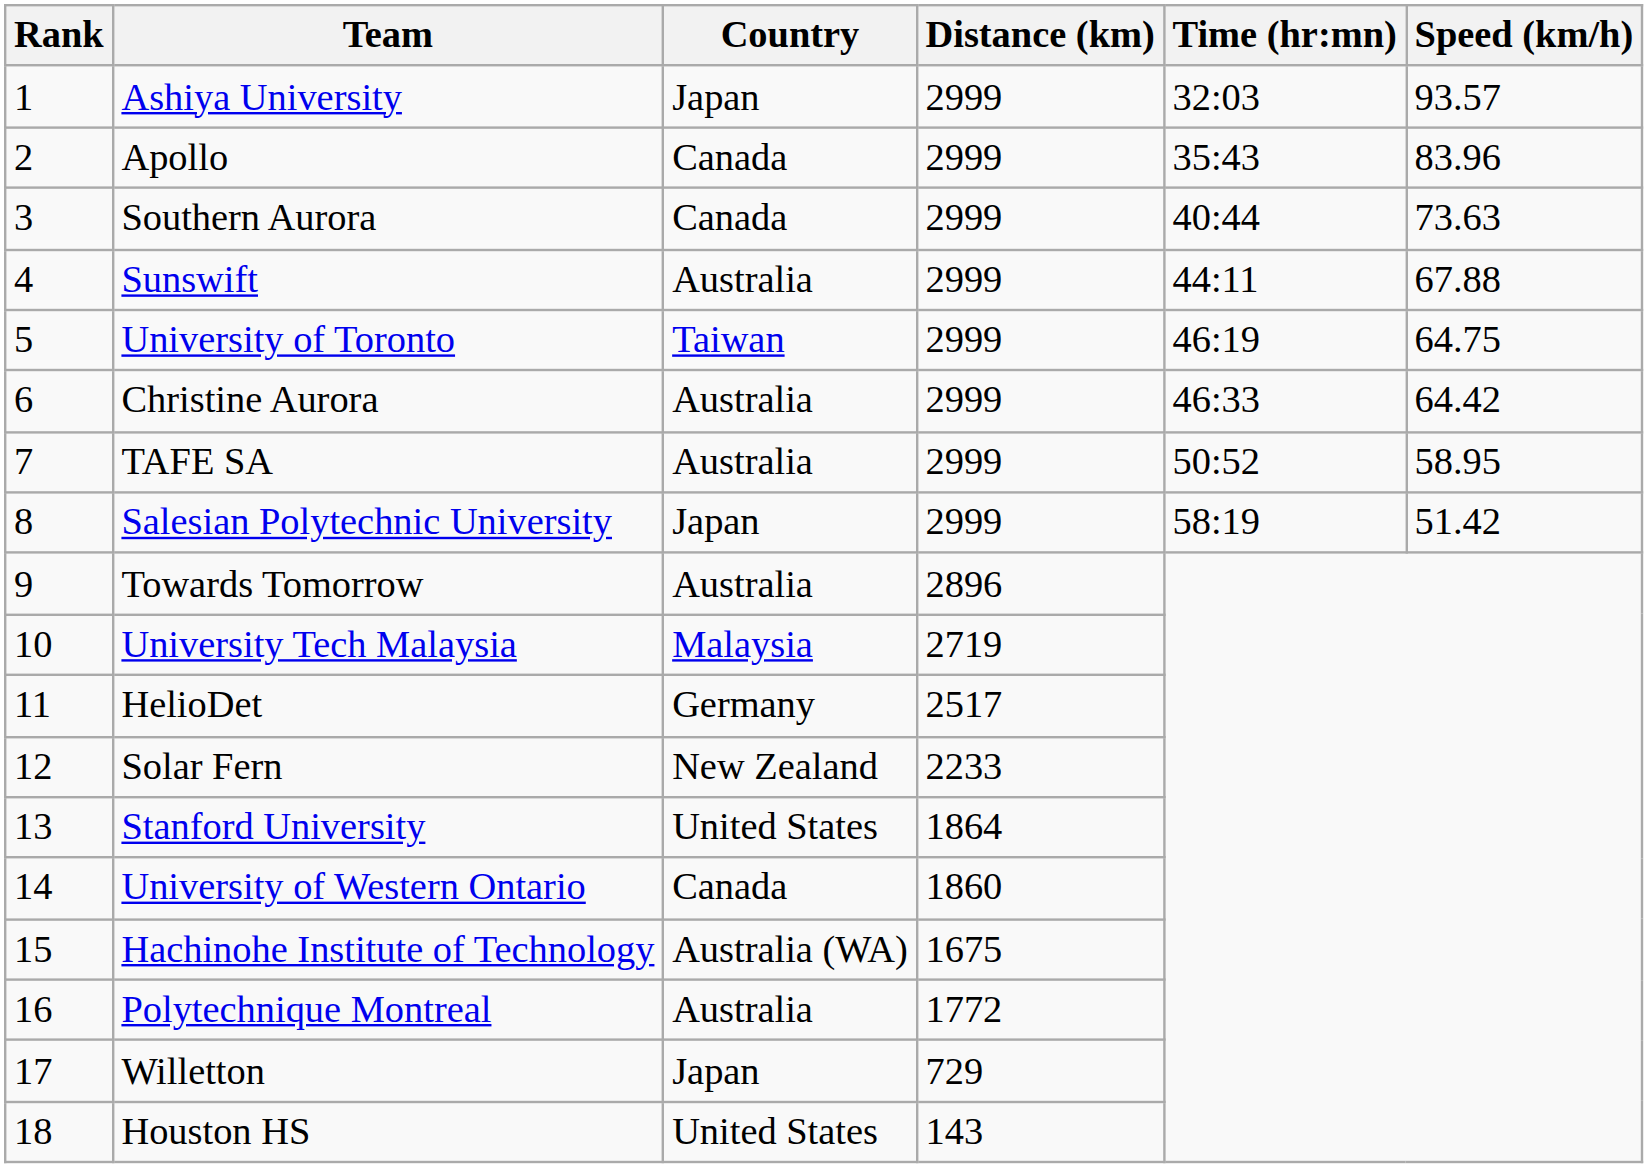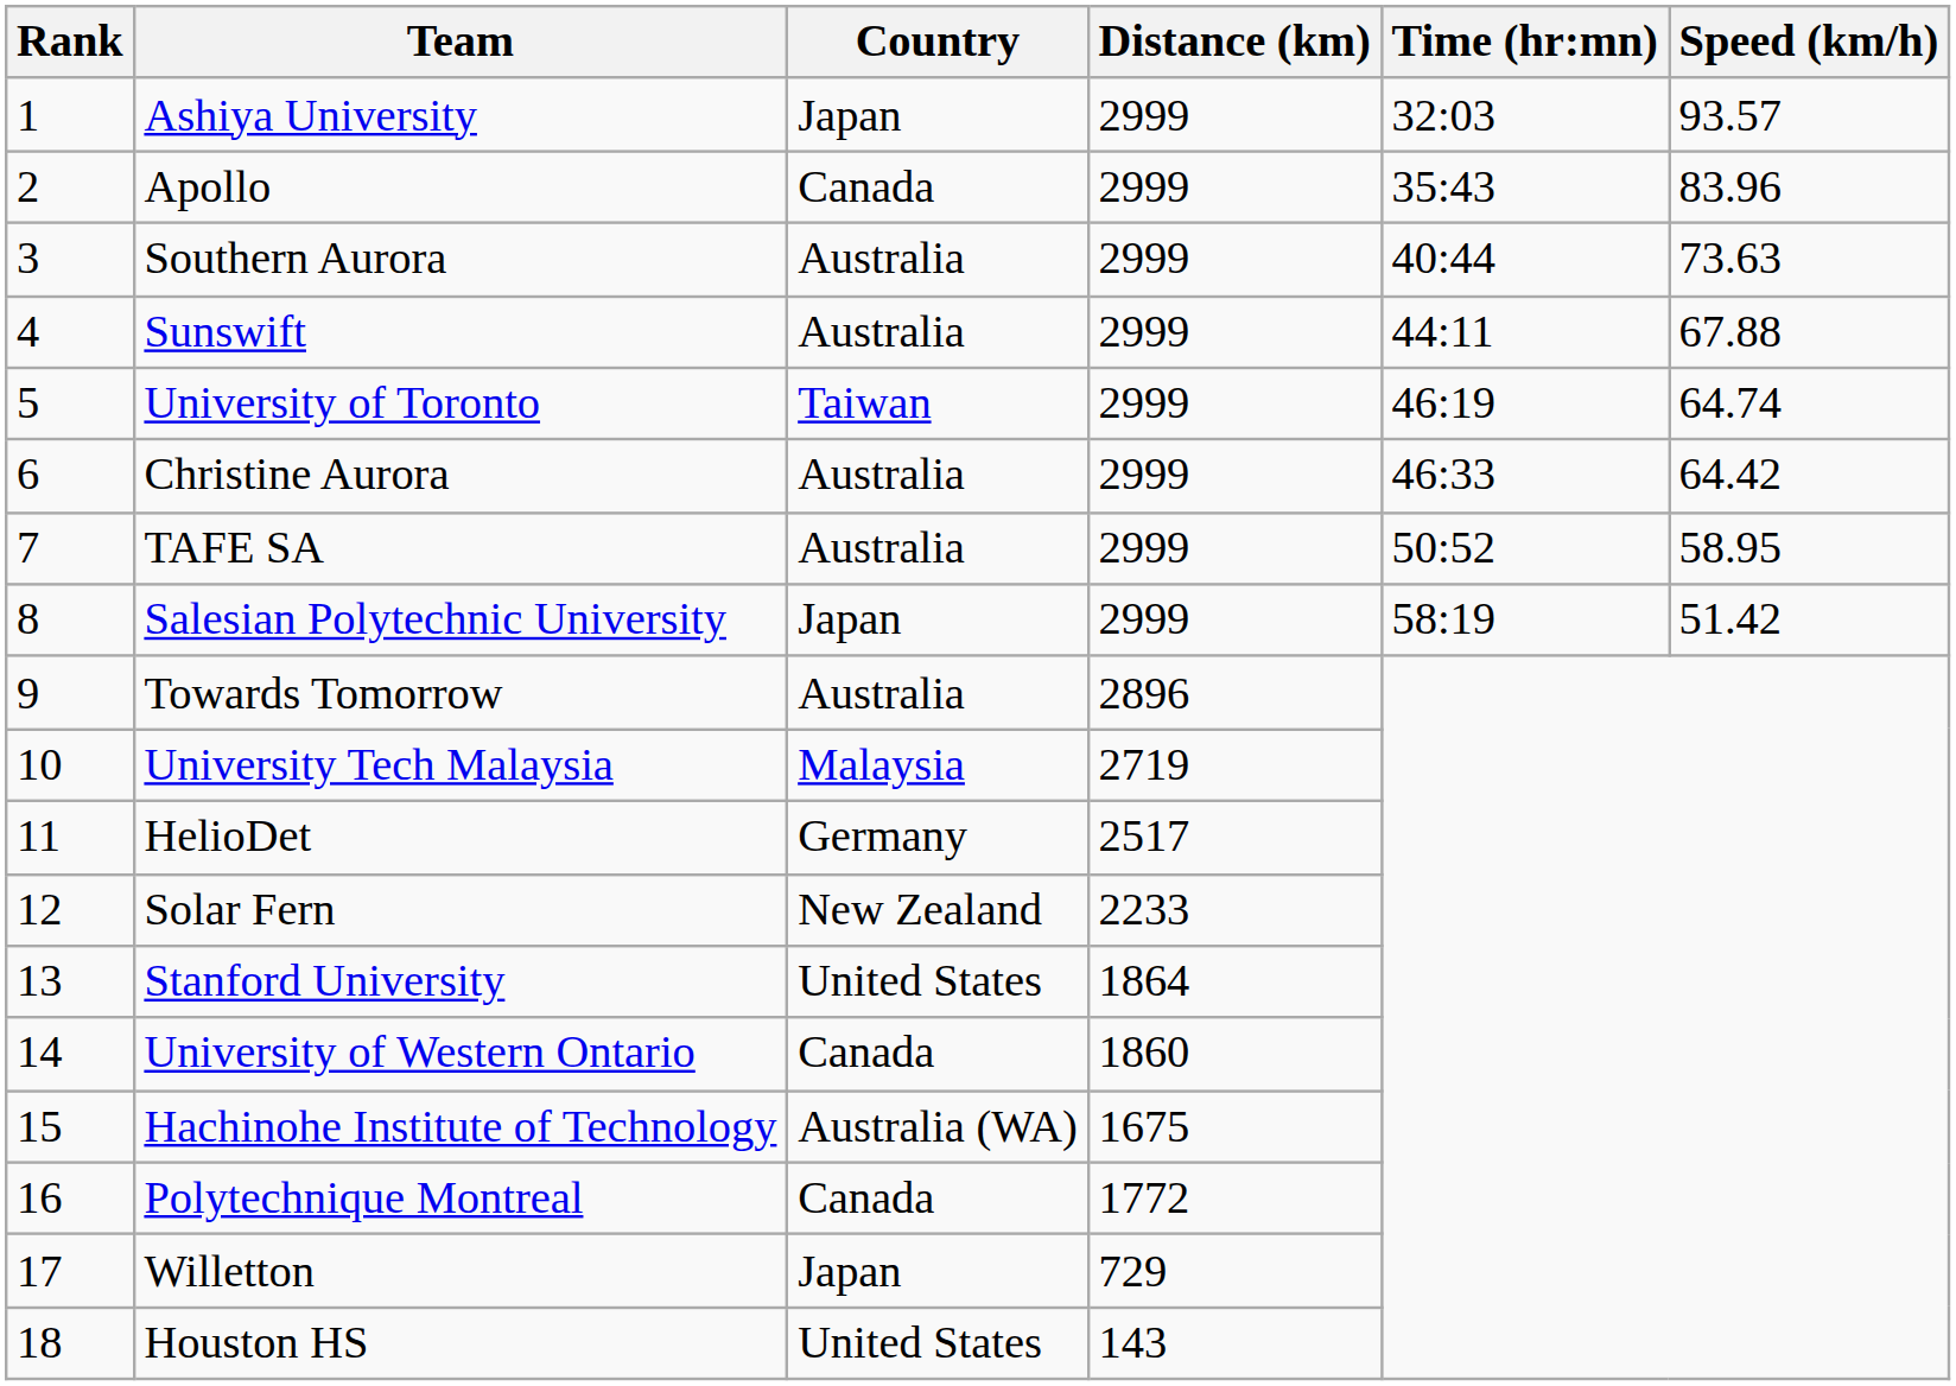Southern Aurora | Country: Canada -> Australia
University of Toronto | Speed (km/h): 64.75 -> 64.74
Polytechnique Montreal | Country: Australia -> Canada
